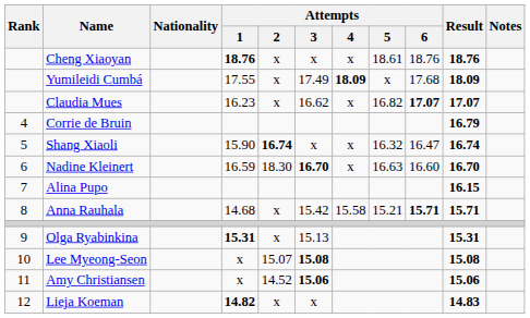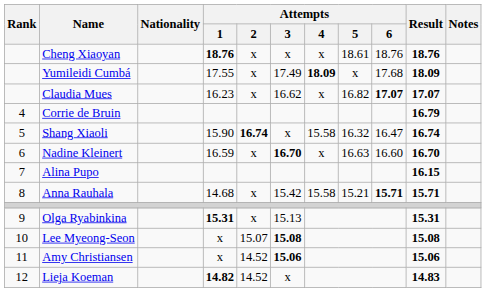Shang Xiaoli | Attempts / 4: x -> 15.58
Nadine Kleinert | Attempts / 2: 18.30 -> x
Lieja Koeman | Attempts / 2: x -> 14.52
